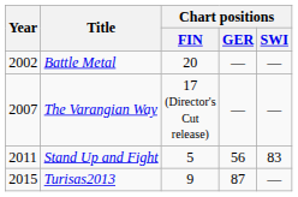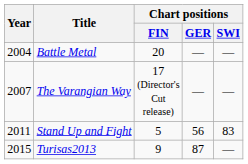Battle Metal | Year: 2002 -> 2004
